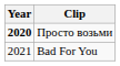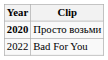Bad For You | Year: 2021 -> 2022
